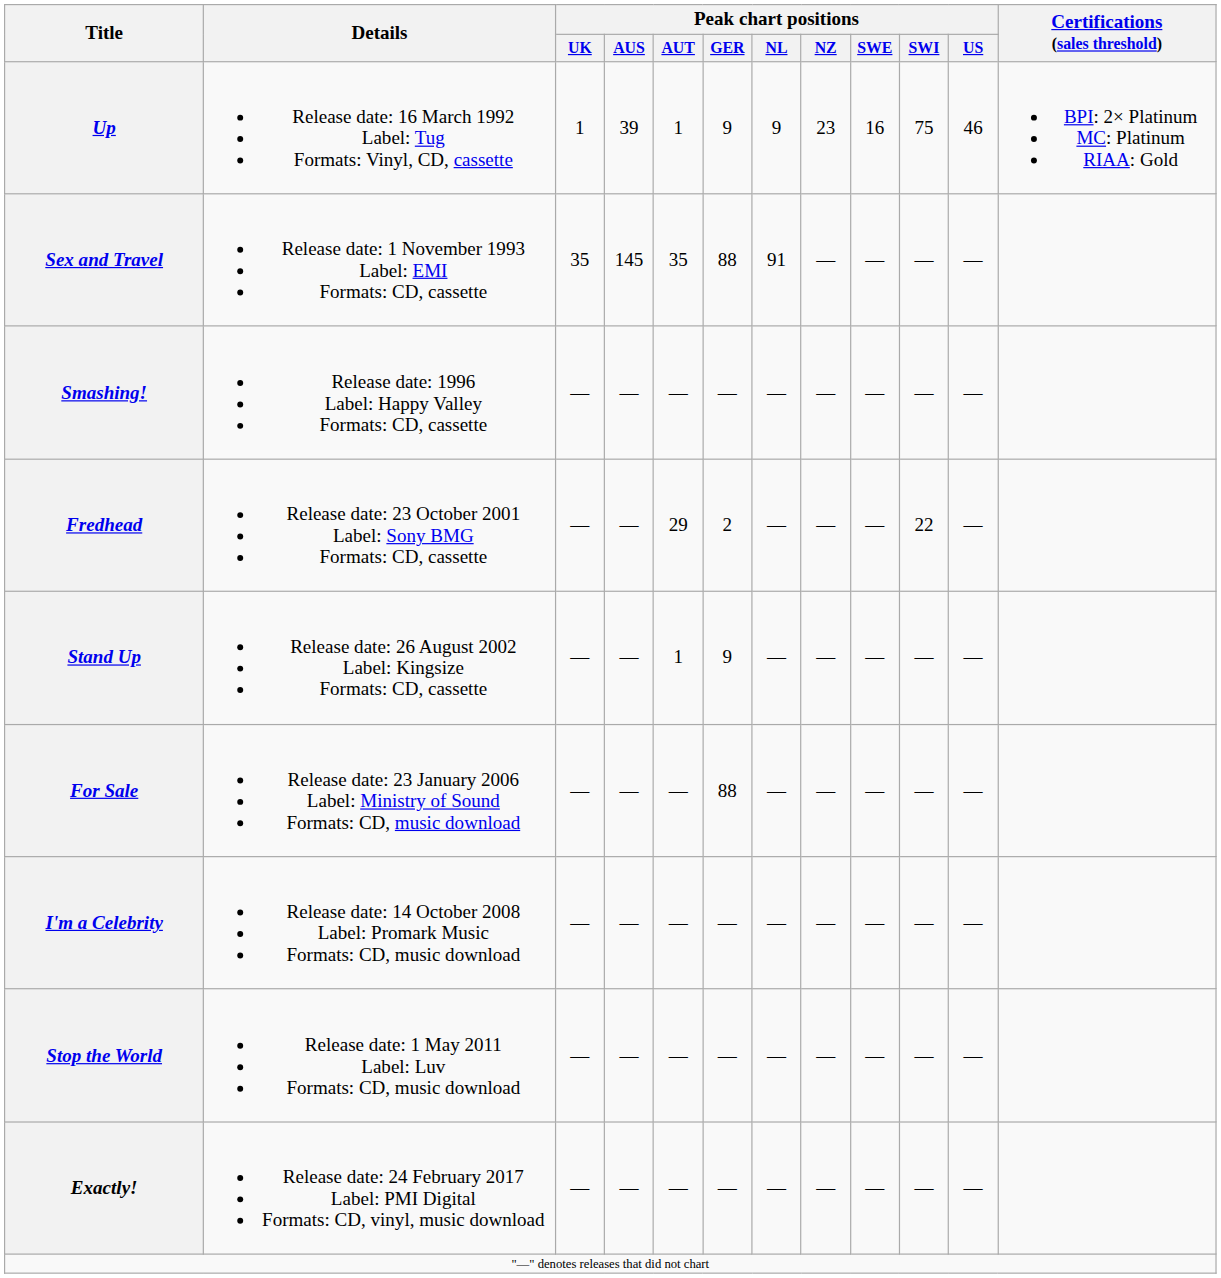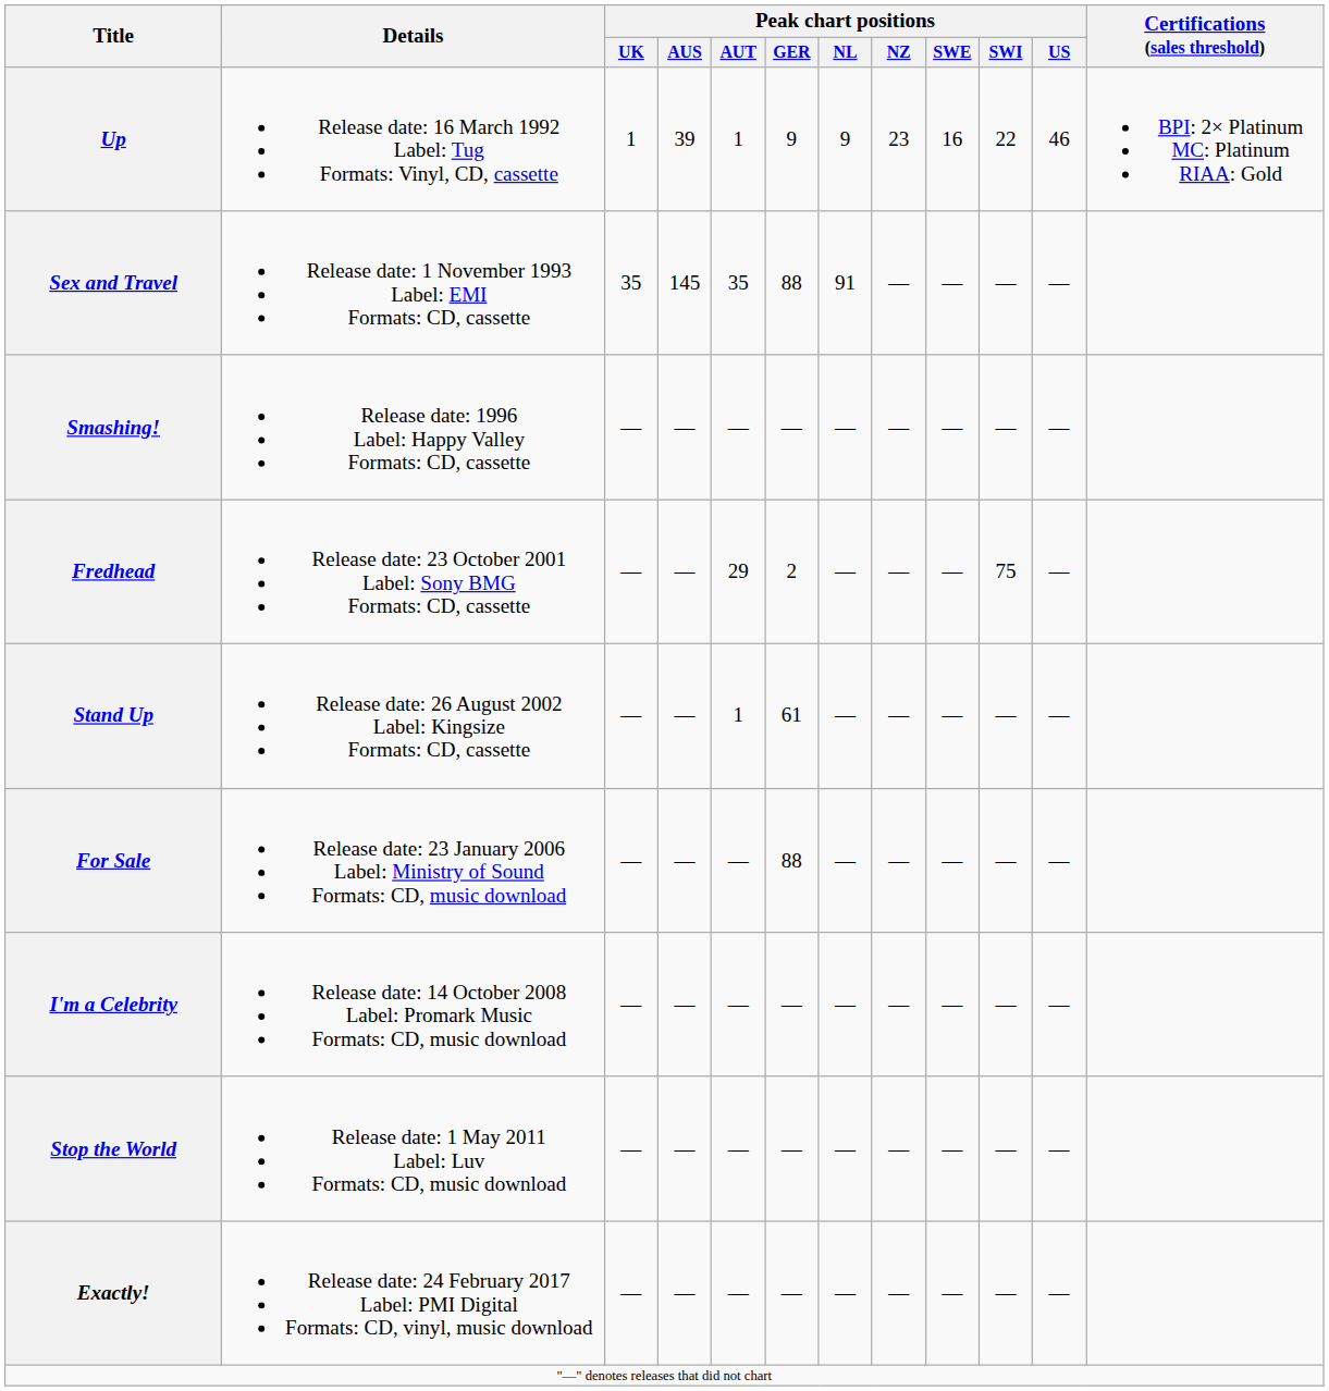Up | Peak chart positions / SWI: 75 -> 22
Fredhead | Peak chart positions / SWI: 22 -> 75
Stand Up | Peak chart positions / GER: 9 -> 61
